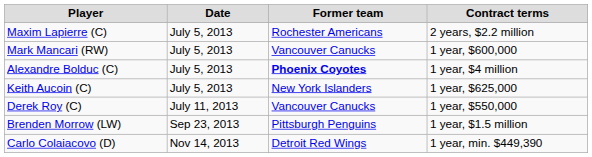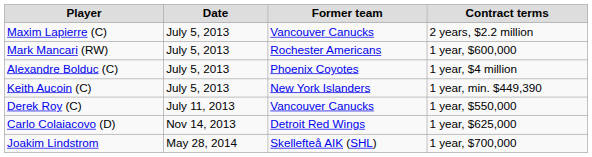Maxim Lapierre (C) | Former team: Rochester Americans -> Vancouver Canucks
Mark Mancari (RW) | Former team: Vancouver Canucks -> Rochester Americans
Alexandre Bolduc (C) | Former team: bold -> normal
Keith Aucoin (C) | Contract terms: 1 year, $625,000 -> 1 year, min. $449,390
- row: Brenden Morrow (LW) | Sep 23, 2013 | Pittsburgh Penguins | 1 year, $1.5 million
Carlo Colaiacovo (D) | Contract terms: 1 year, min. $449,390 -> 1 year, $625,000
+ row: Joakim Lindstrom | May 28, 2014 | Skellefteå AIK (SHL) | 1 year, $700,000
